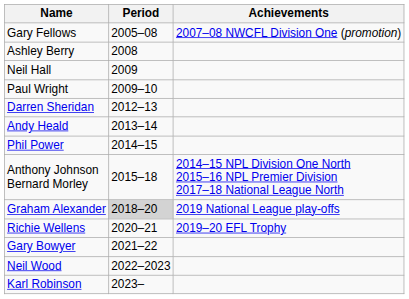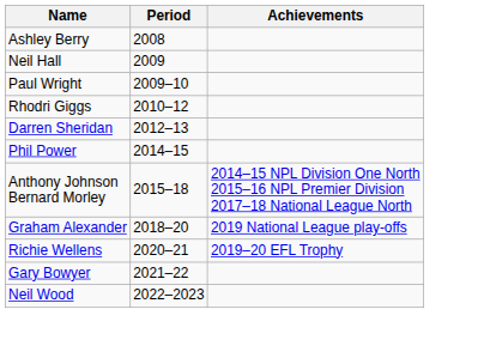- row: Gary Fellows | 2005–08 | 2007–08 NWCFL Division One (promotion)
+ row: Rhodri Giggs | 2010–12
- row: Andy Heald | 2013–14
Graham Alexander | Period: lightgrey background -> no background
- row: Karl Robinson | 2023–
